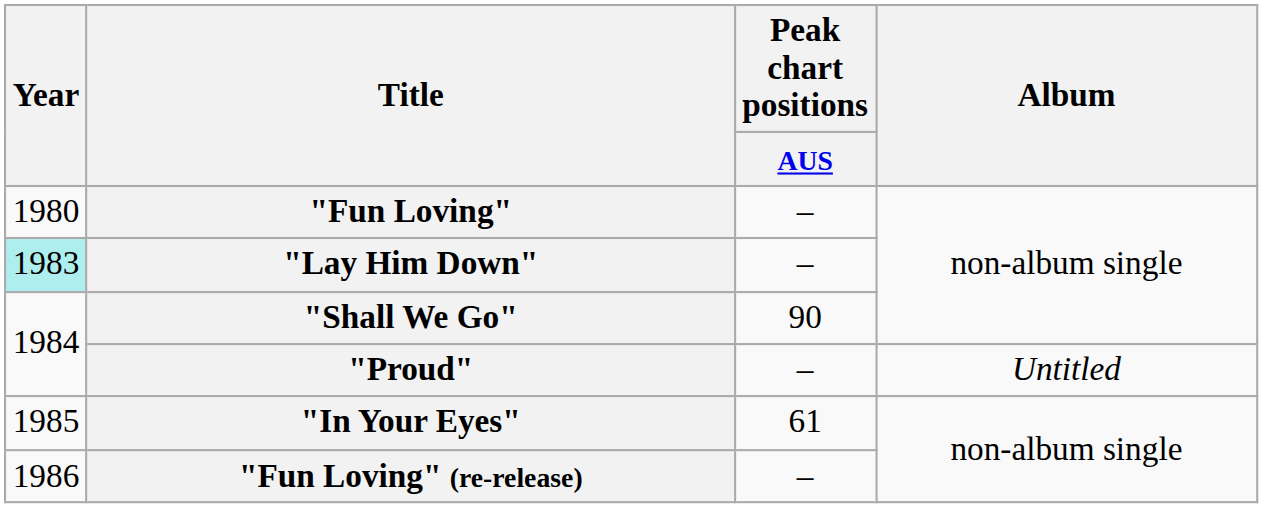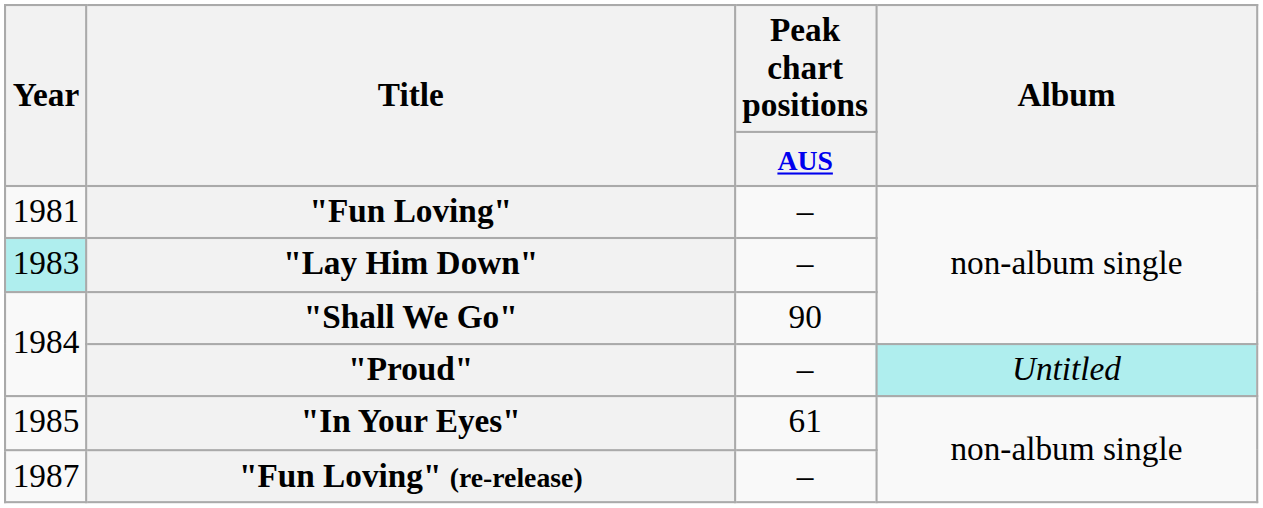"Fun Loving" | Year: 1980 -> 1981
"Proud" | Album: no background -> paleturquoise background
"Fun Loving" (re-release) | Year: 1986 -> 1987
